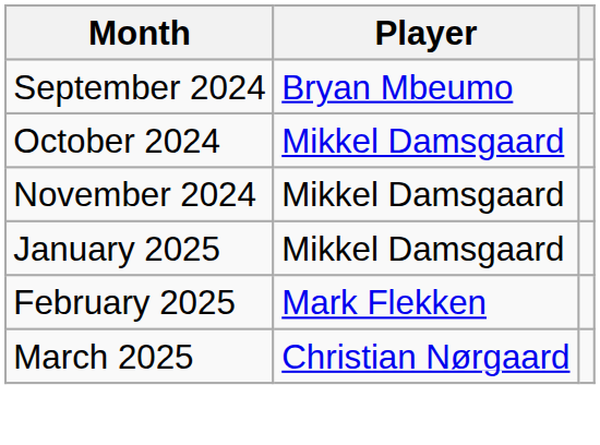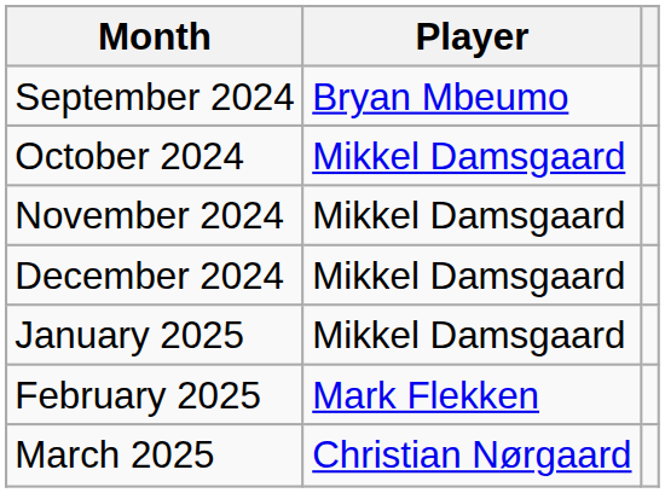+ row: December 2024 | Mikkel Damsgaard
